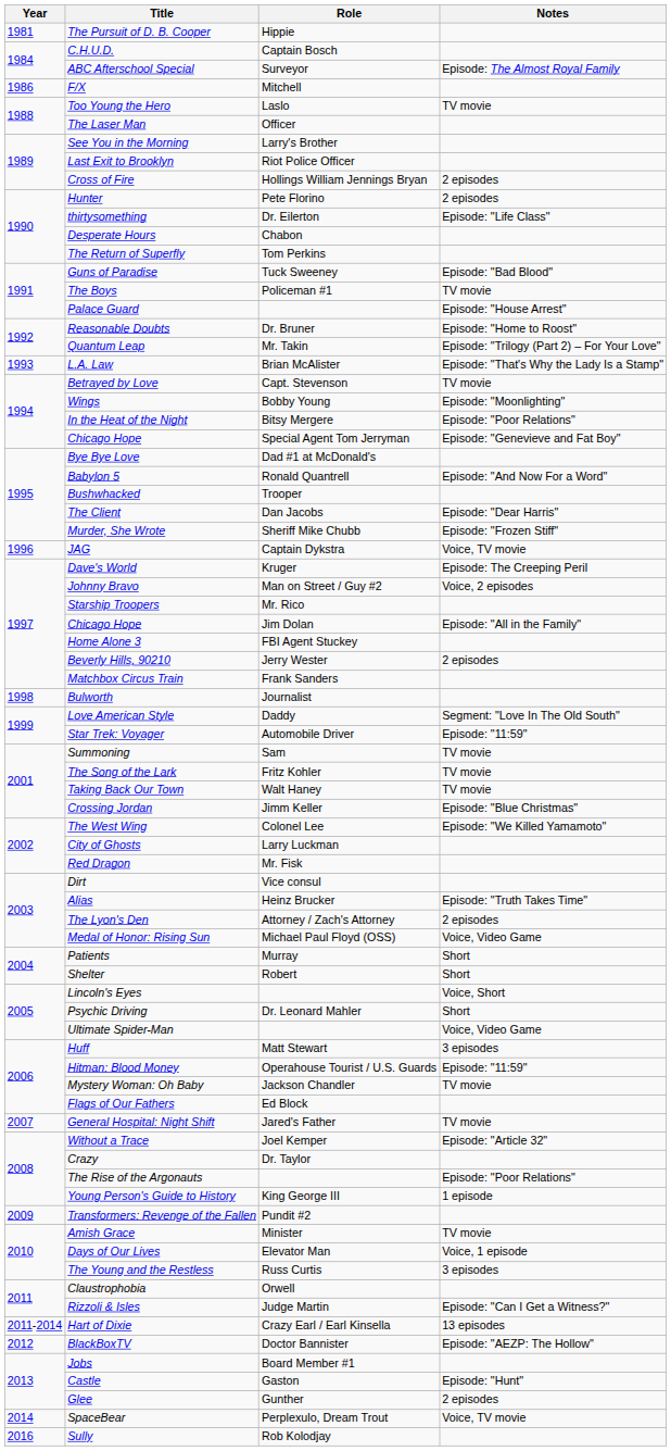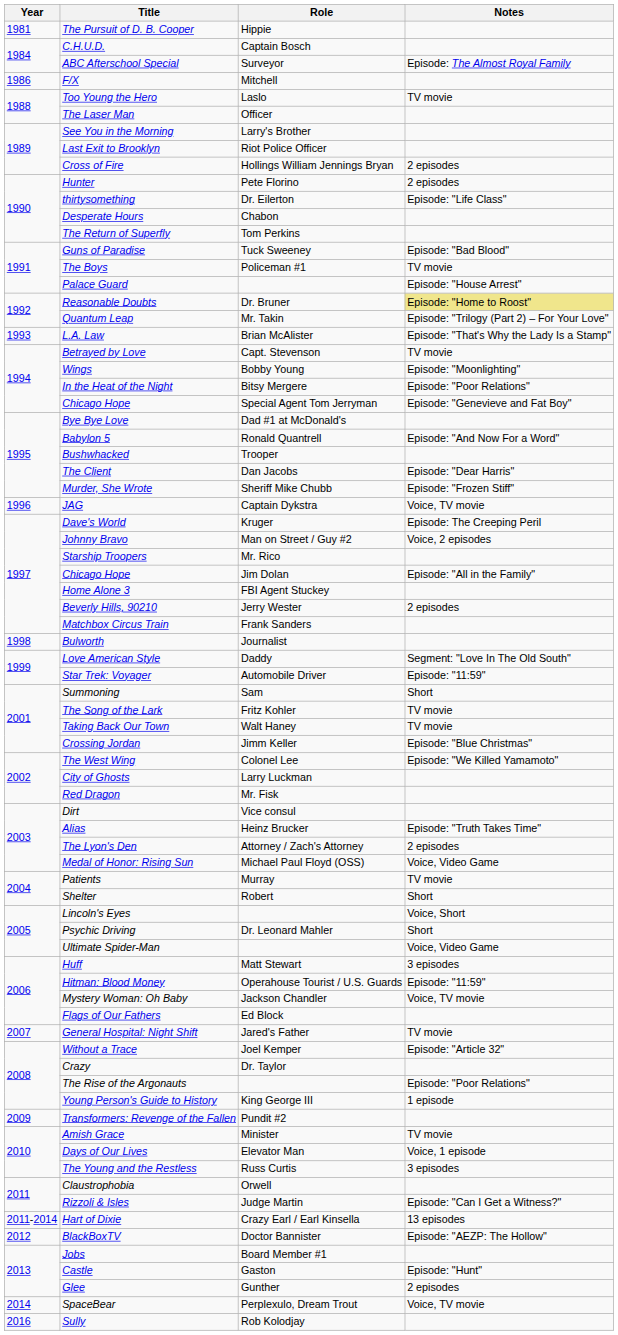Reasonable Doubts | Notes: no background -> khaki background
Summoning | Notes: TV movie -> Short
Patients | Notes: Short -> TV movie
Mystery Woman: Oh Baby | Notes: TV movie -> Voice, TV movie
